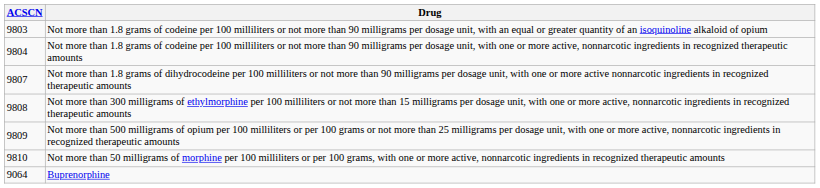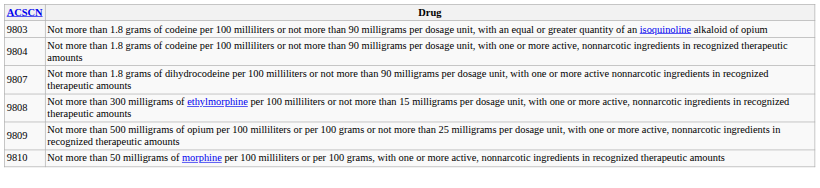- row: 9064 | Buprenorphine
